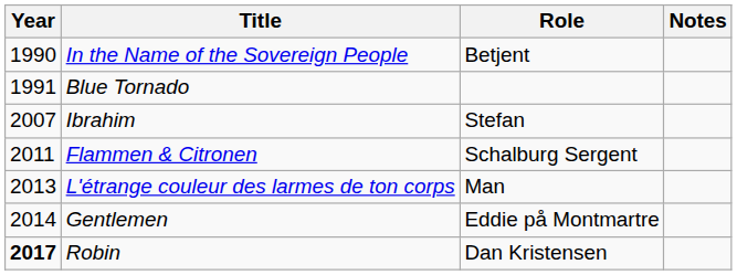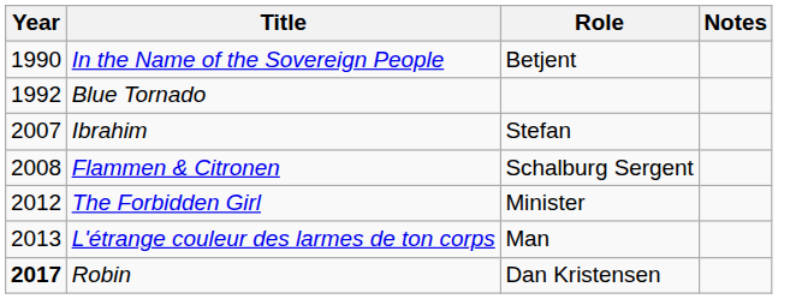Blue Tornado | Year: 1991 -> 1992
Flammen & Citronen | Year: 2011 -> 2008
+ row: 2012 | The Forbidden Girl | Minister
- row: 2014 | Gentlemen | Eddie på Montmartre
